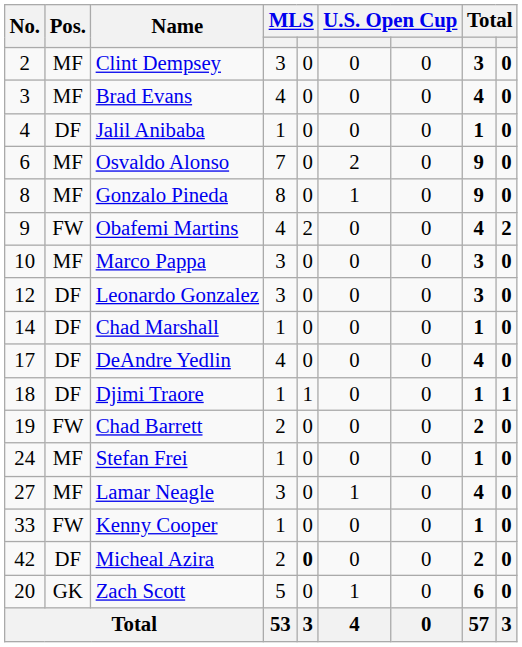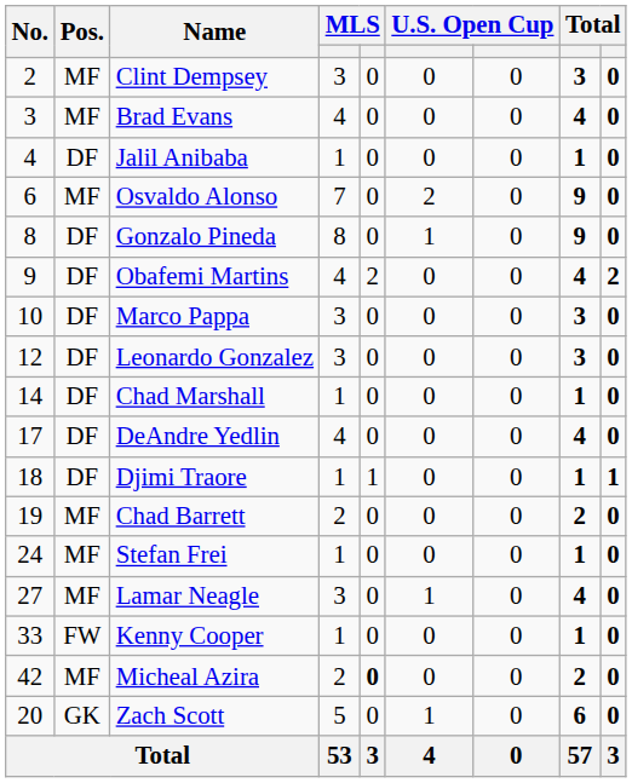Gonzalo Pineda | Pos.: MF -> DF
Obafemi Martins | Pos.: FW -> DF
Marco Pappa | Pos.: MF -> DF
Chad Barrett | Pos.: FW -> MF
Micheal Azira | Pos.: DF -> MF
